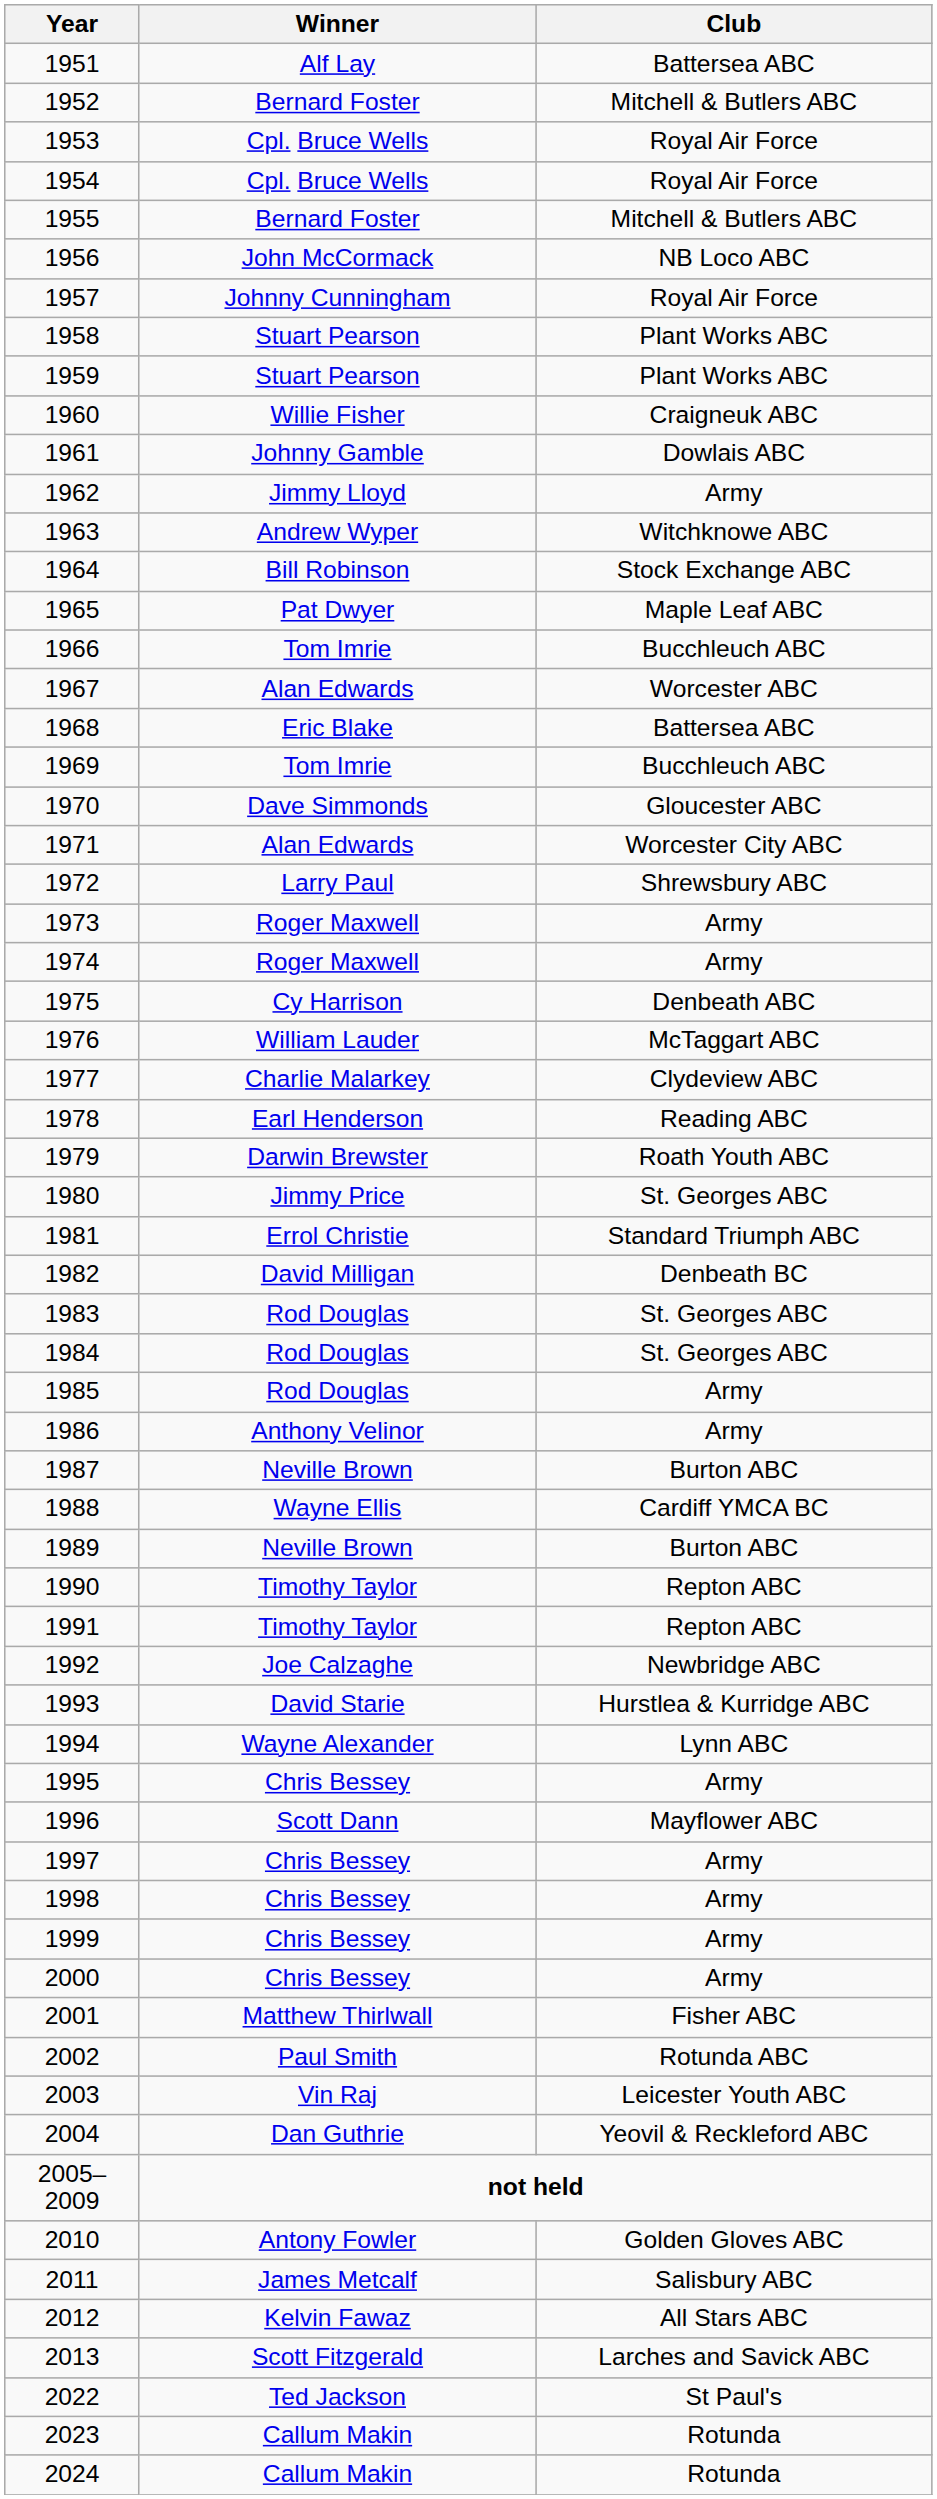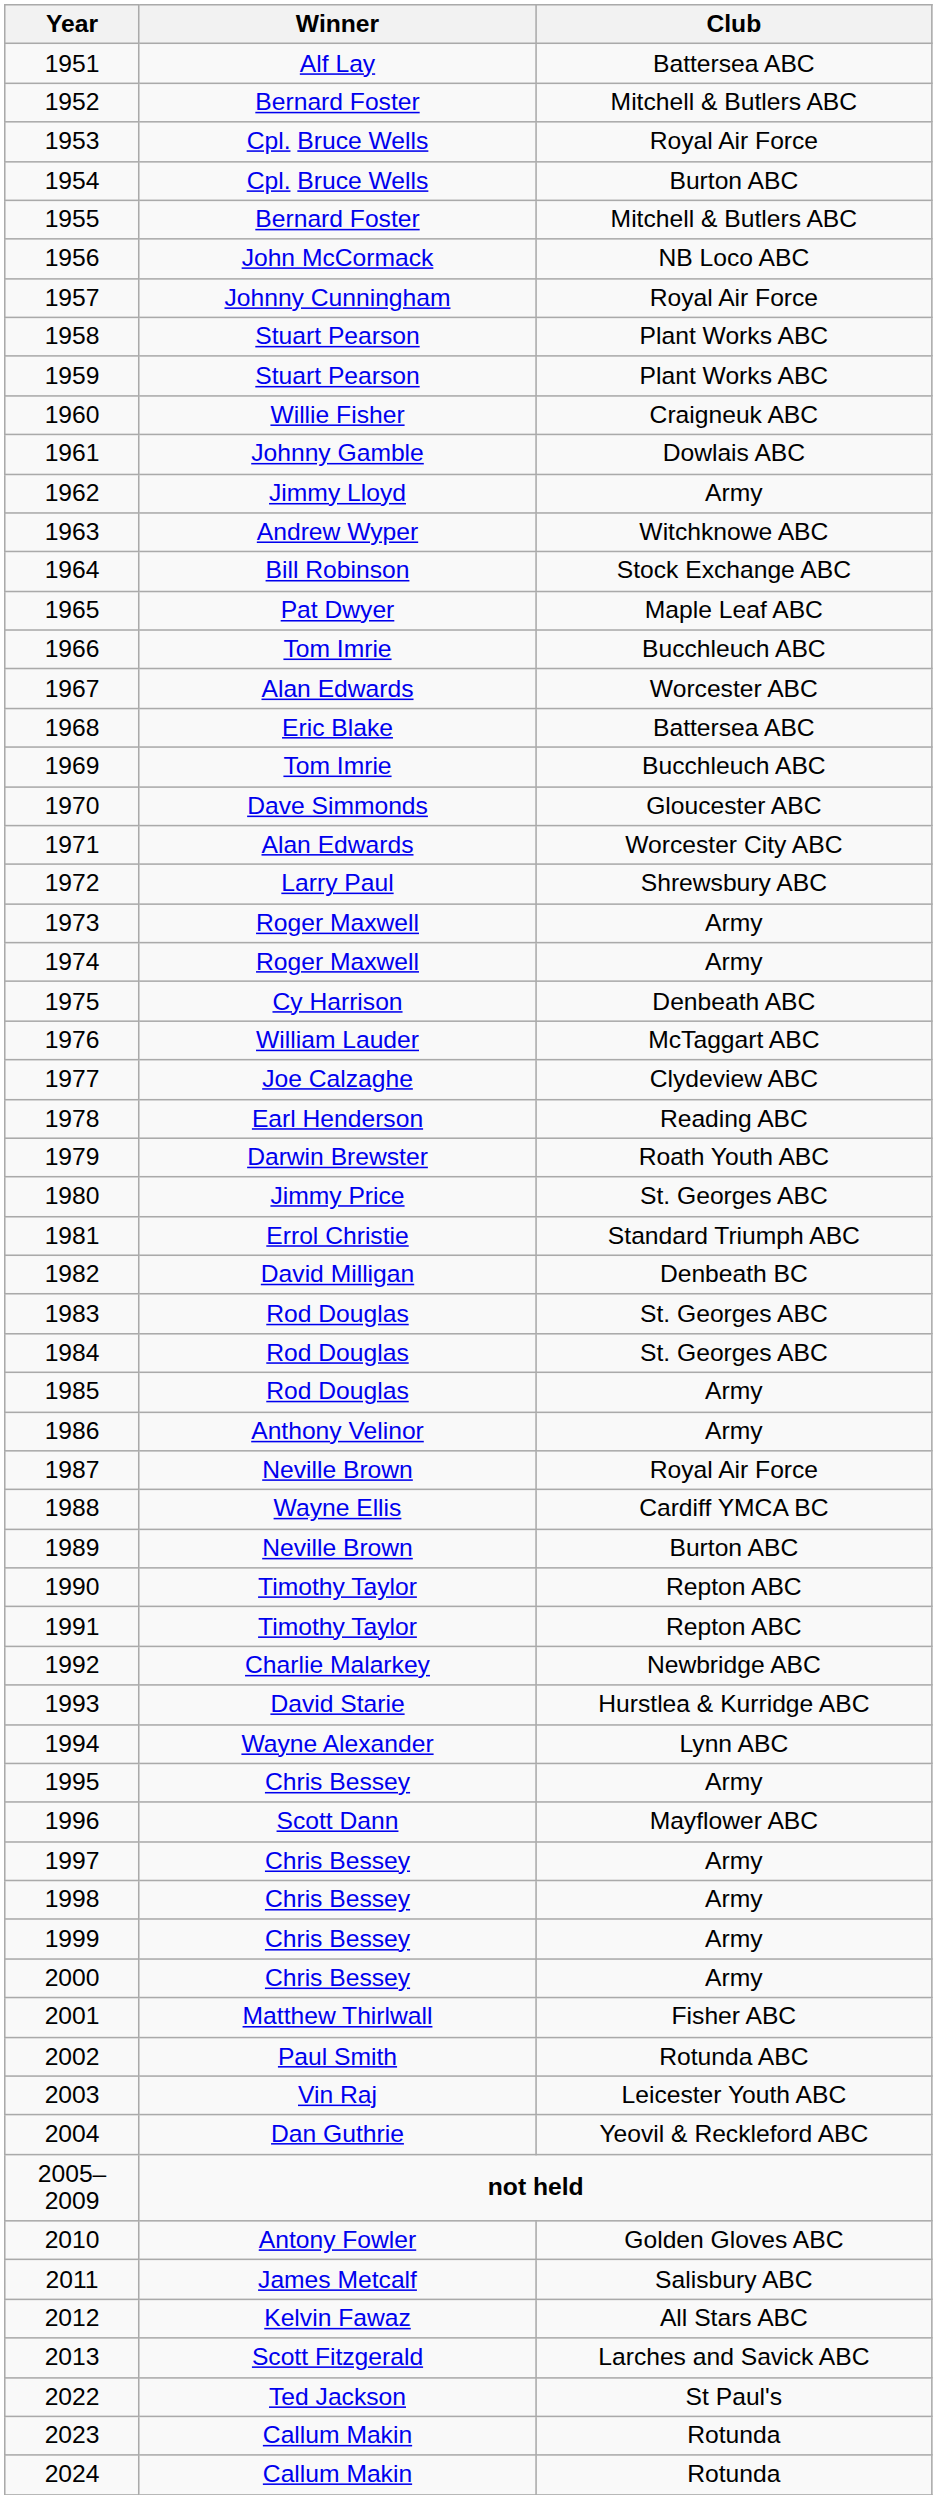1954 | Club: Royal Air Force -> Burton ABC
1977 | Winner: Charlie Malarkey -> Joe Calzaghe
1987 | Club: Burton ABC -> Royal Air Force
1992 | Winner: Joe Calzaghe -> Charlie Malarkey
